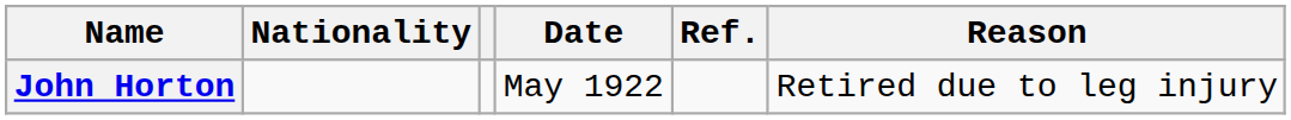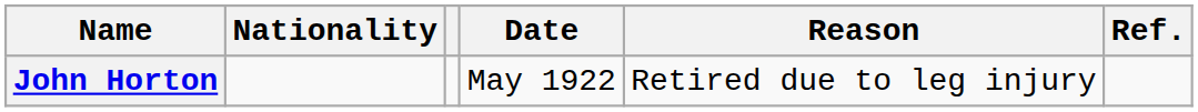columns swapped: Reason <-> Ref.
